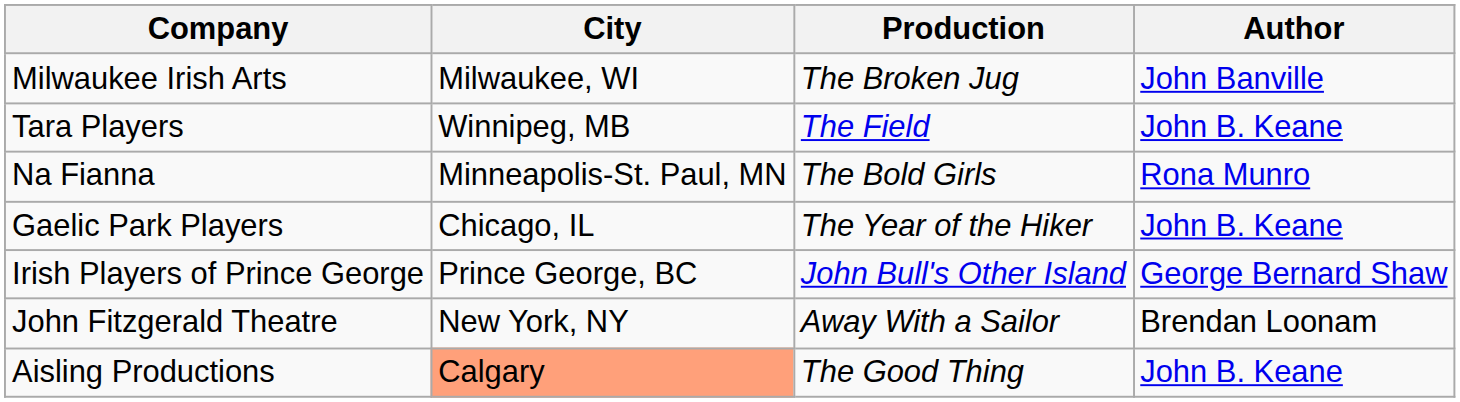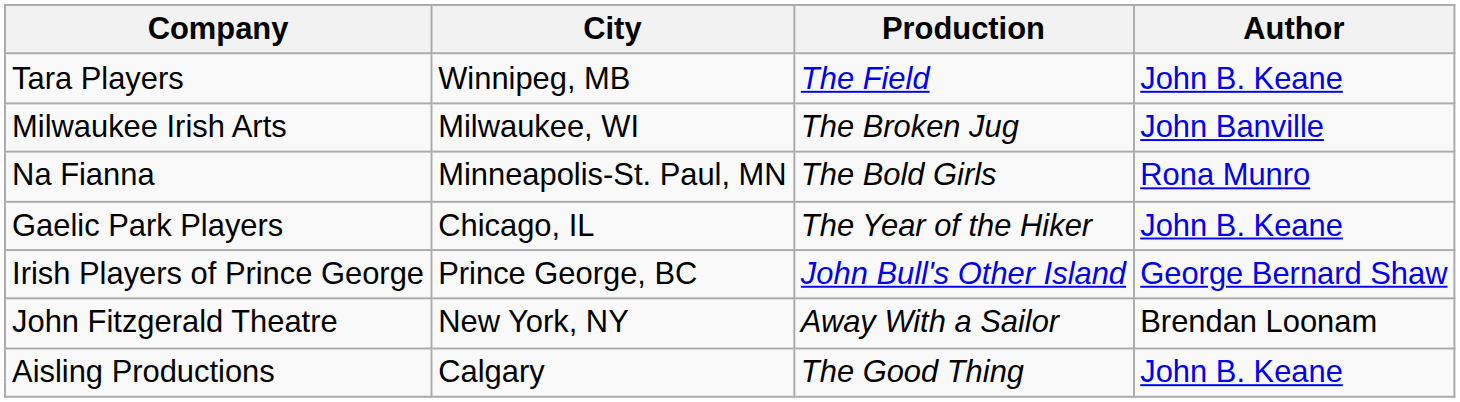rows swapped: Milwaukee Irish Arts <-> Tara Players
Aisling Productions | City: lightsalmon background -> no background
